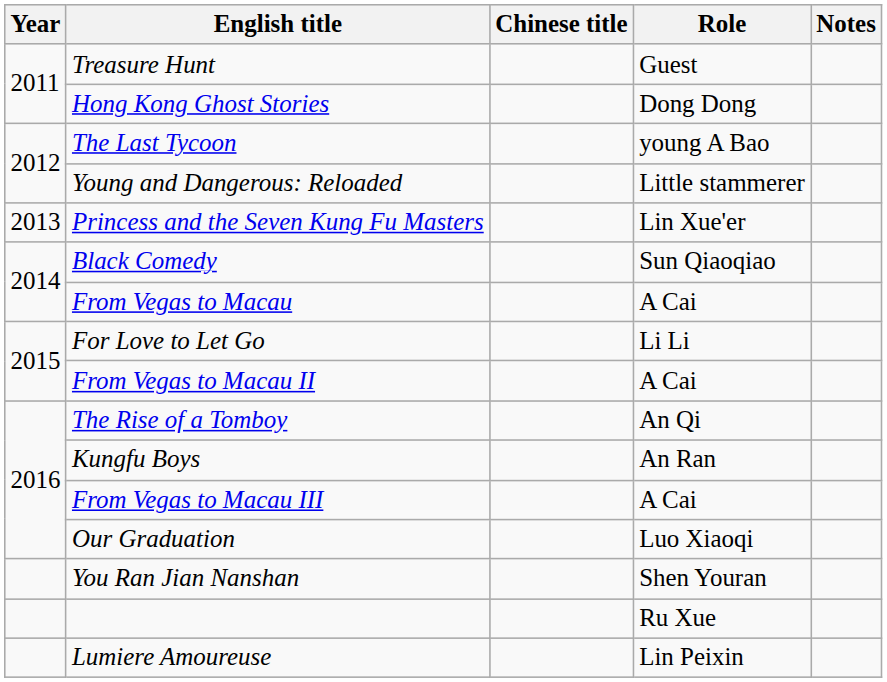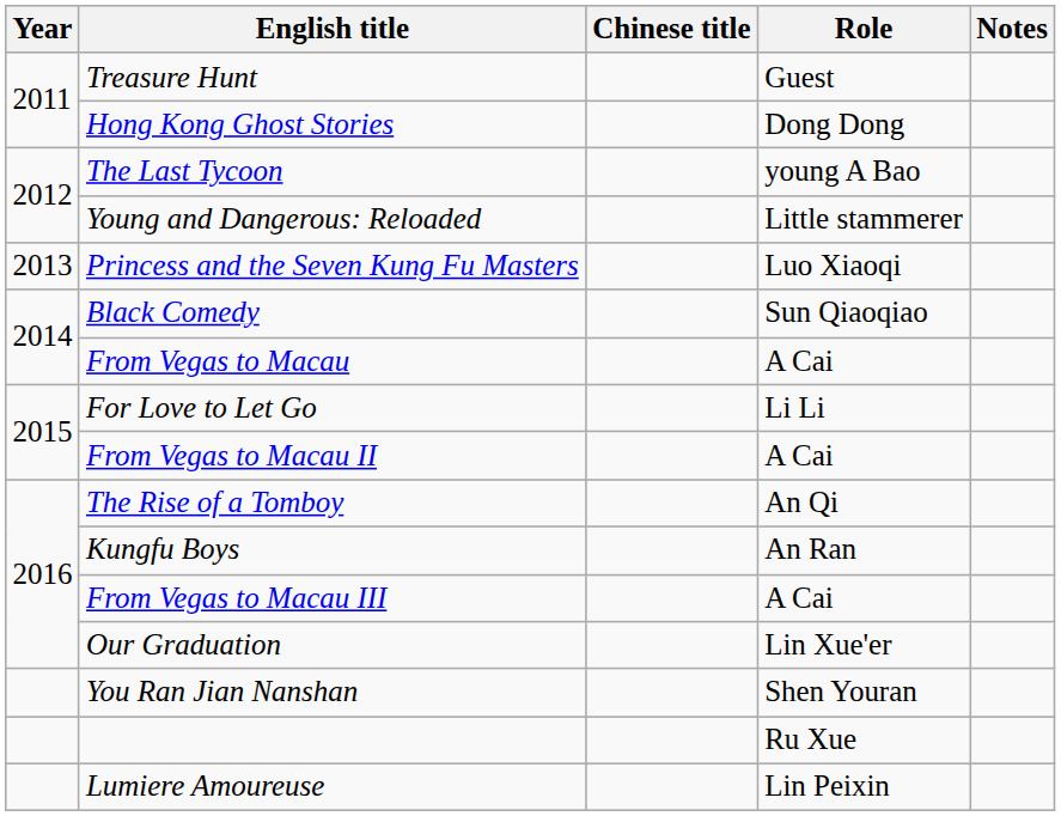Princess and the Seven Kung Fu Masters | Role: Lin Xue'er -> Luo Xiaoqi
Our Graduation | Role: Luo Xiaoqi -> Lin Xue'er
